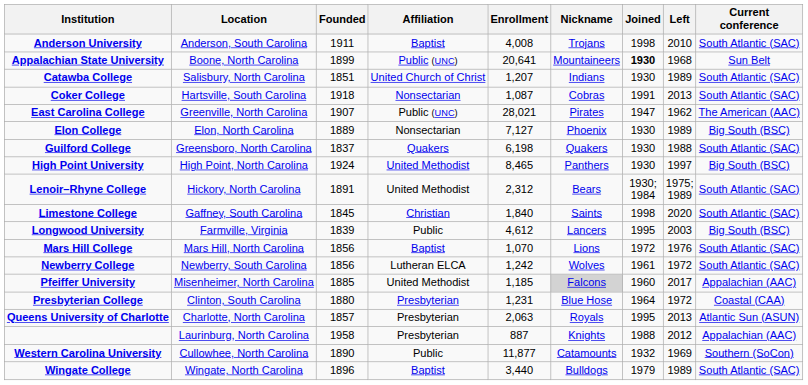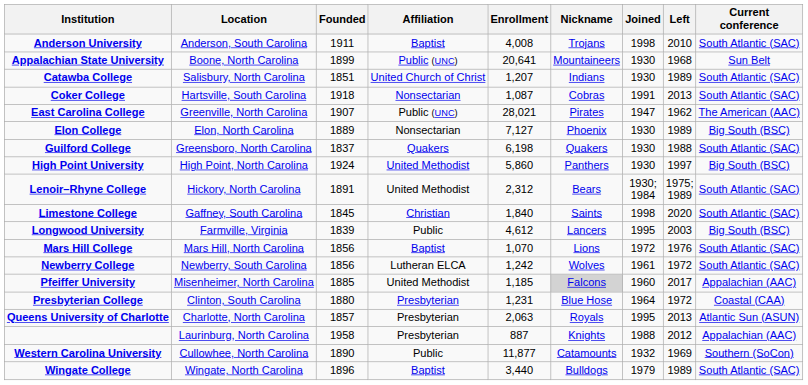Appalachian State University | Joined: bold -> normal
High Point University | Enrollment: 8,465 -> 5,860
